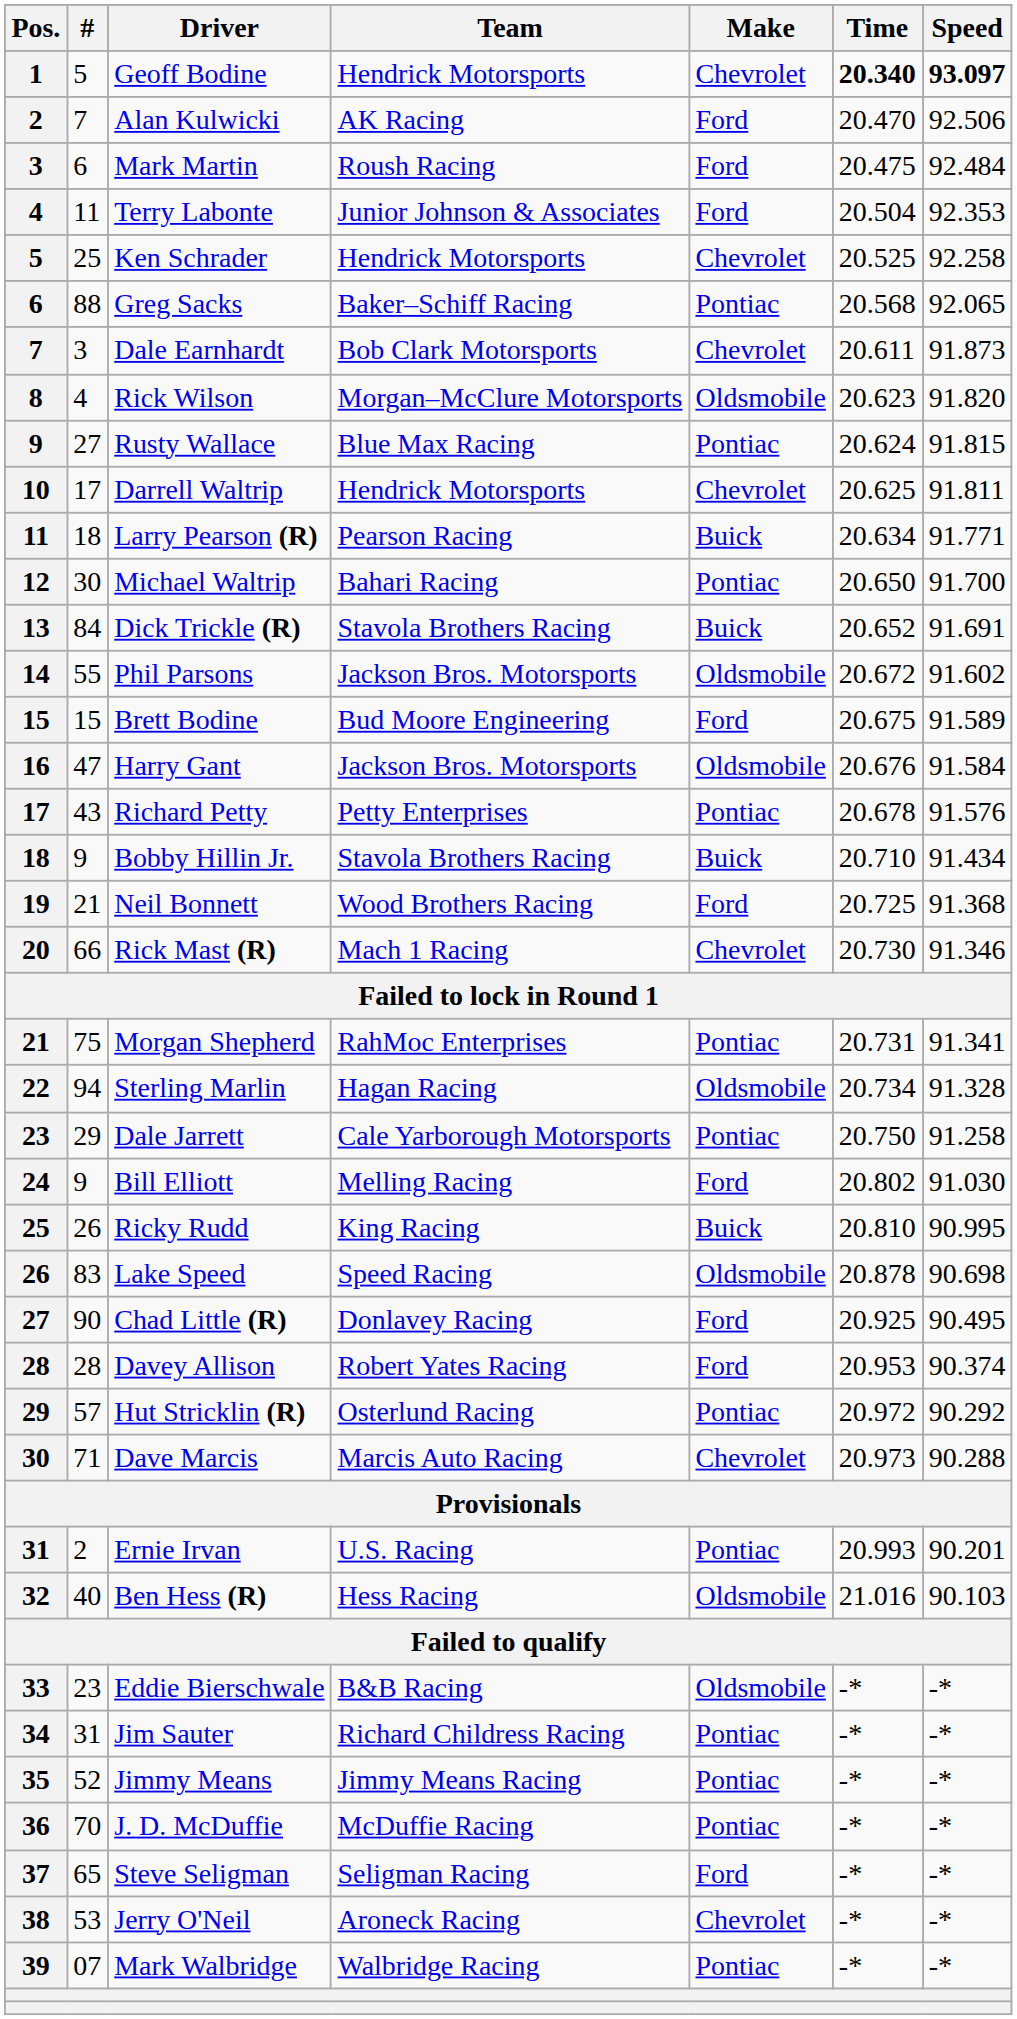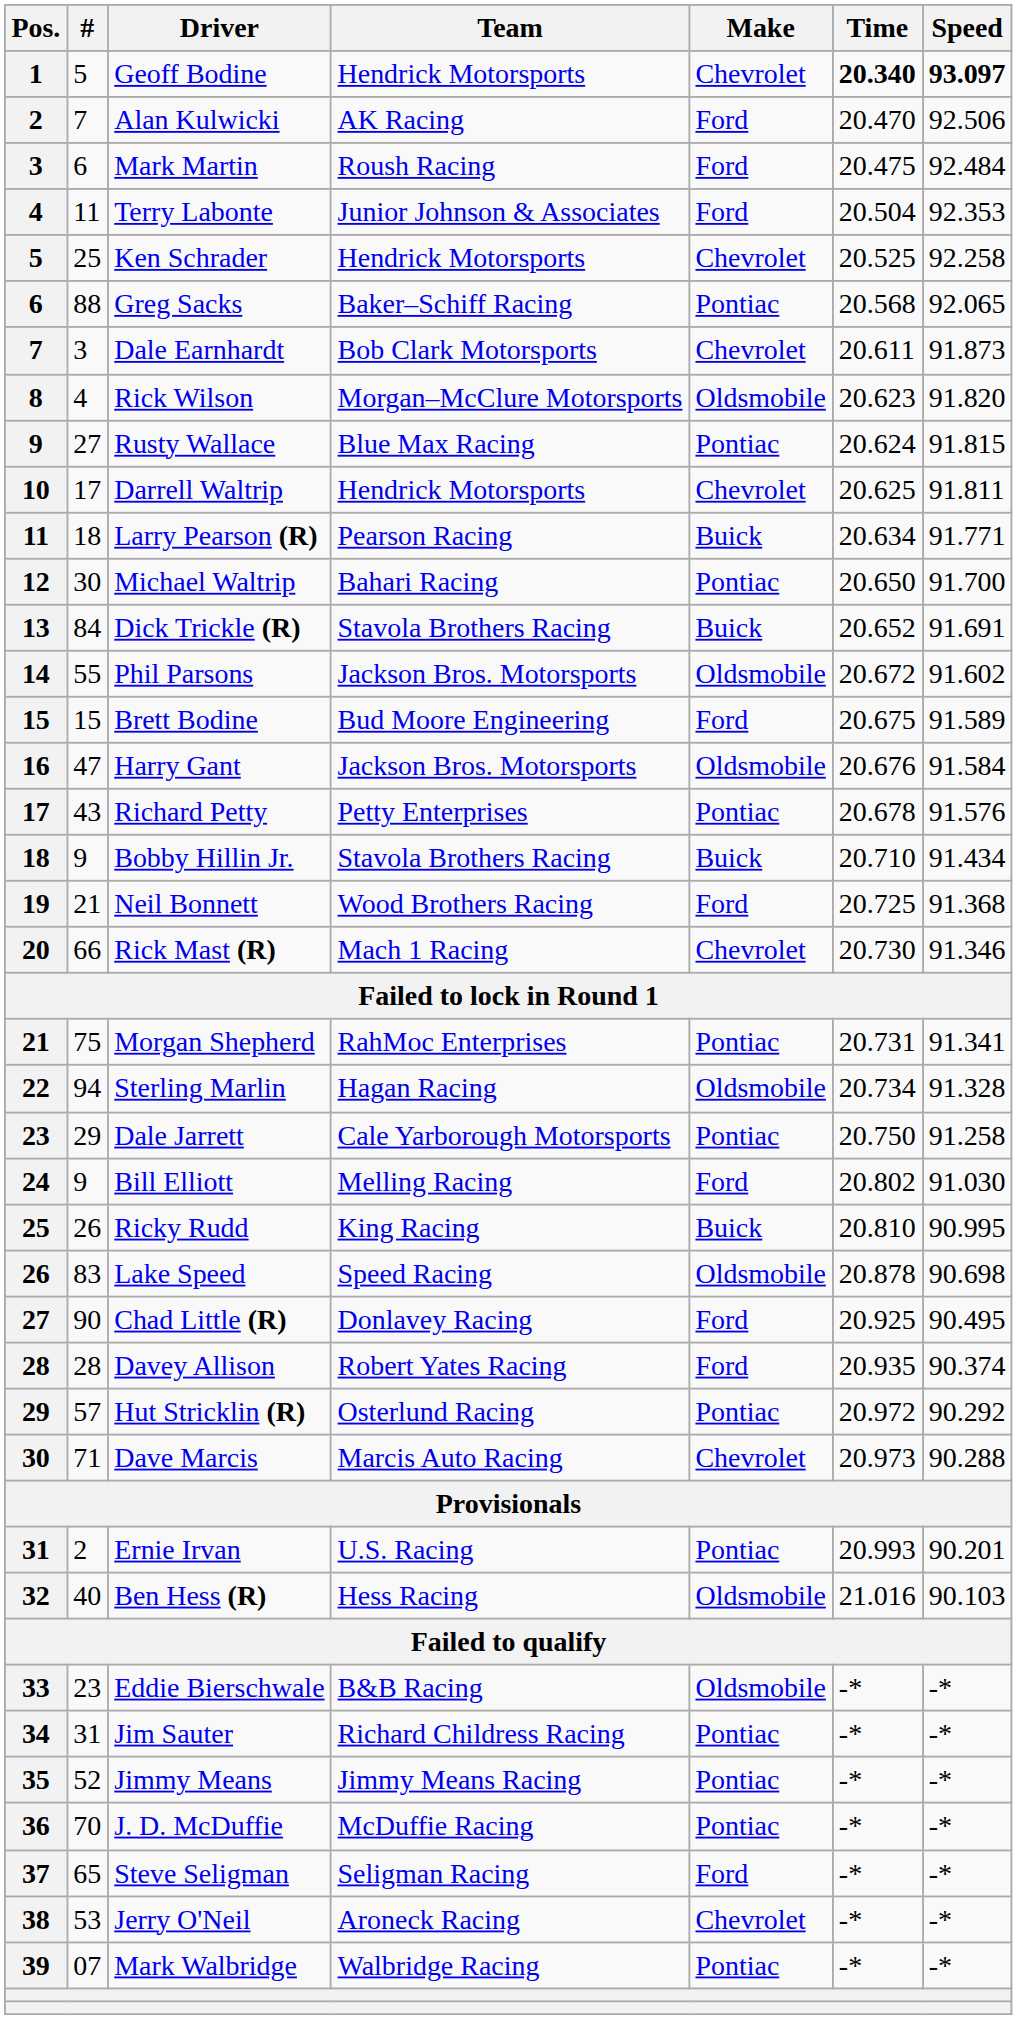Davey Allison | Time: 20.953 -> 20.935
